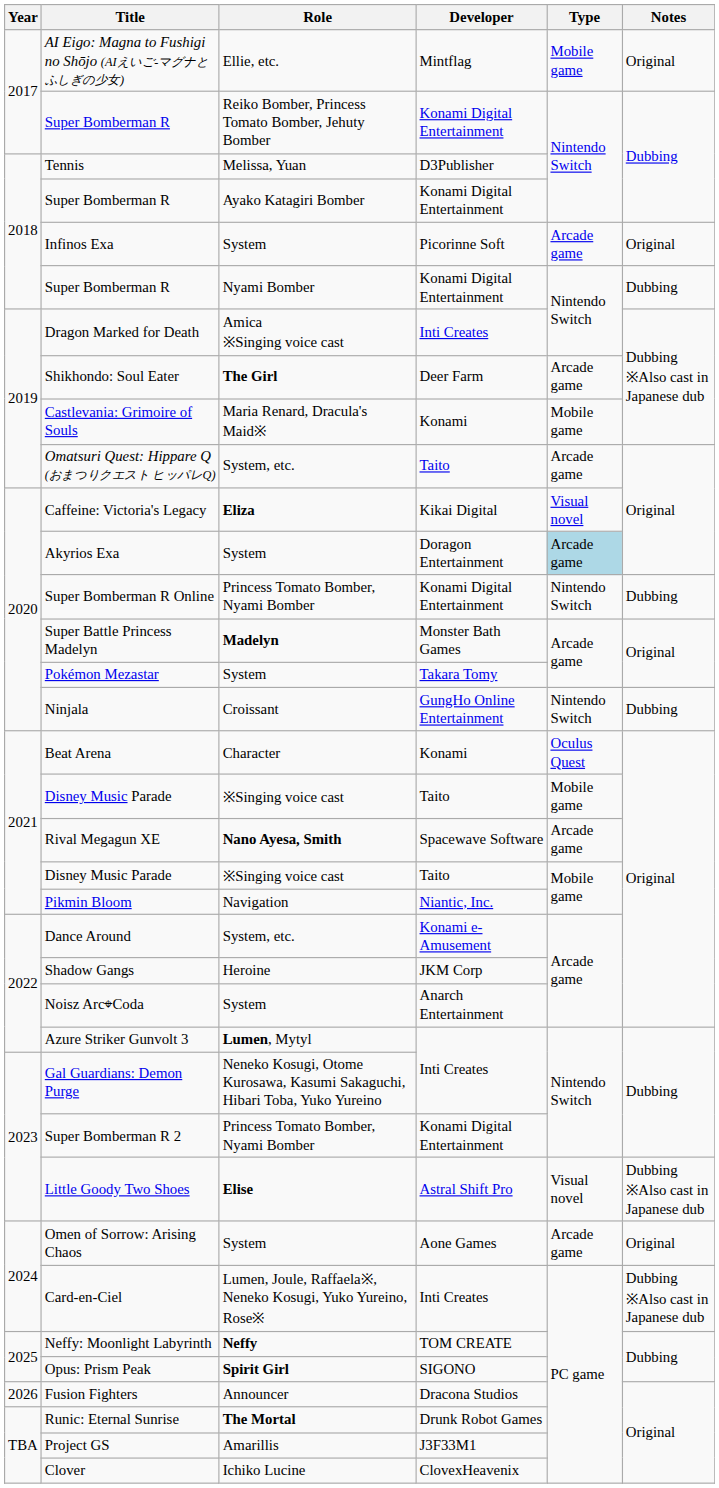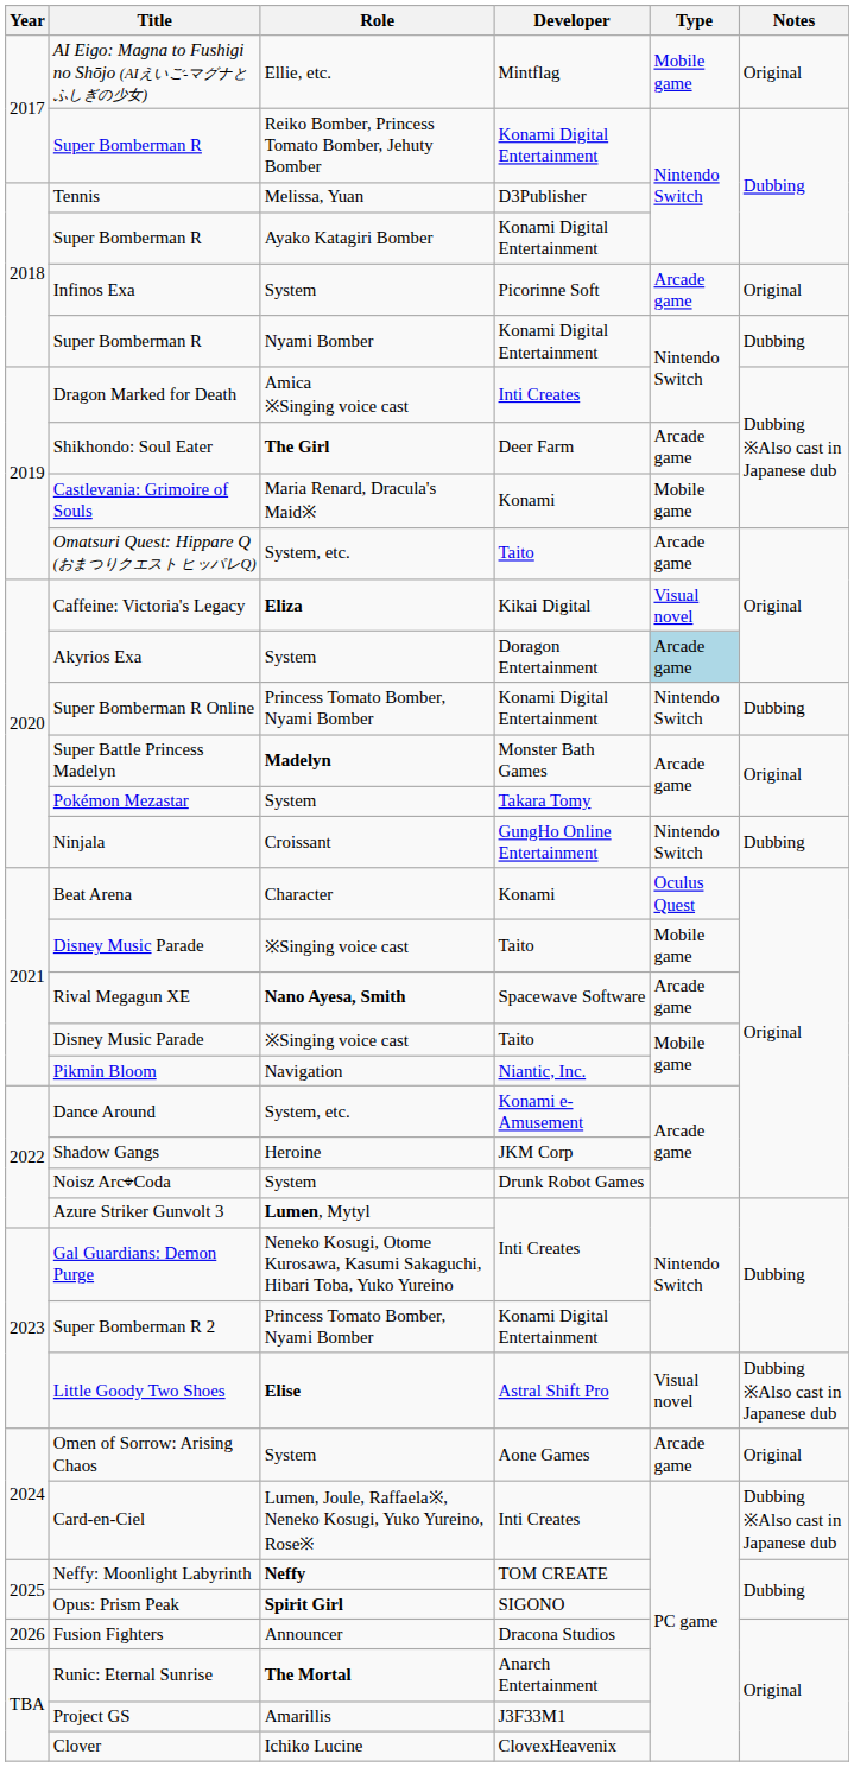Noisz Arc⌖Coda | Developer: Anarch Entertainment -> Drunk Robot Games
Runic: Eternal Sunrise | Developer: Drunk Robot Games -> Anarch Entertainment
